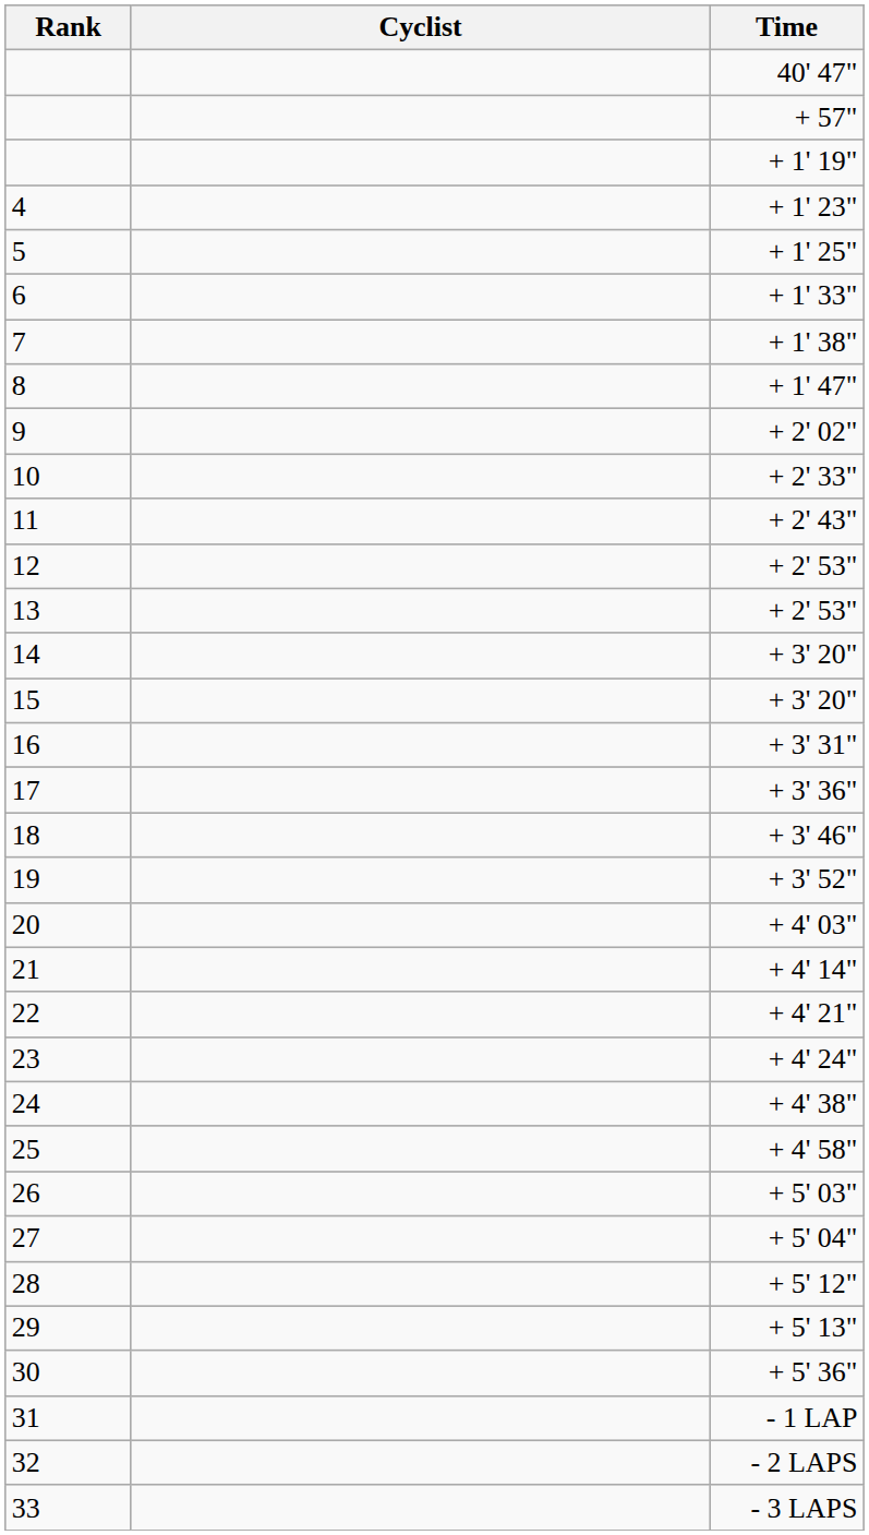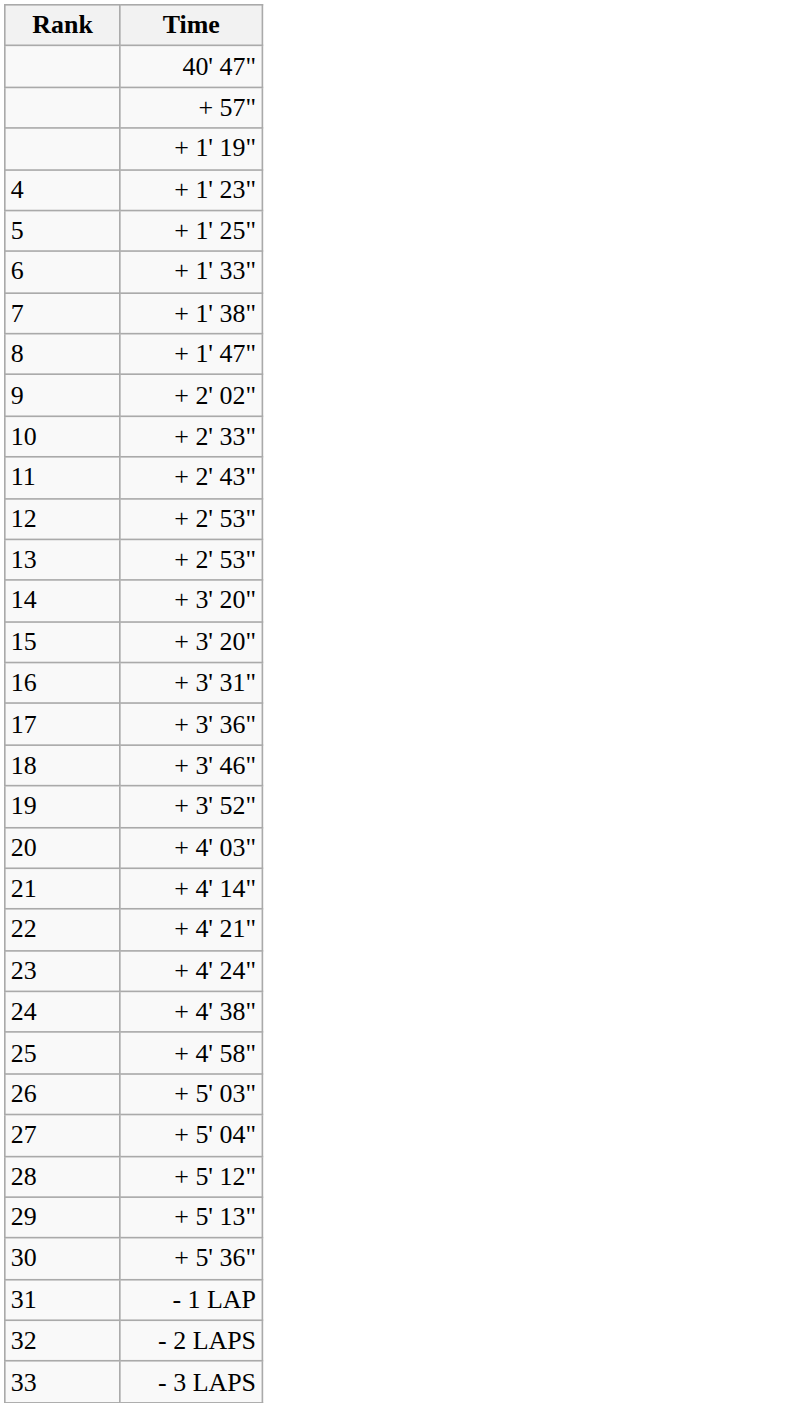- column: Cyclist
